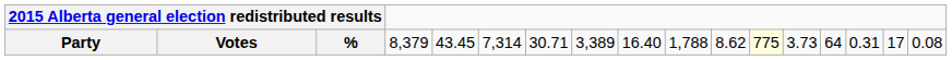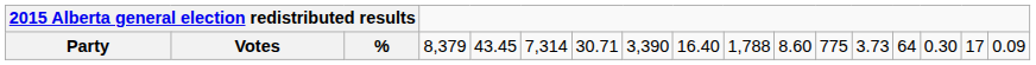Party | column 9: 3,389 -> 3,390
Party | column 12: 8.62 -> 8.60
Party | column 13: lightyellow background -> no background
Party | column 16: 0.31 -> 0.30
Party | column 18: 0.08 -> 0.09
